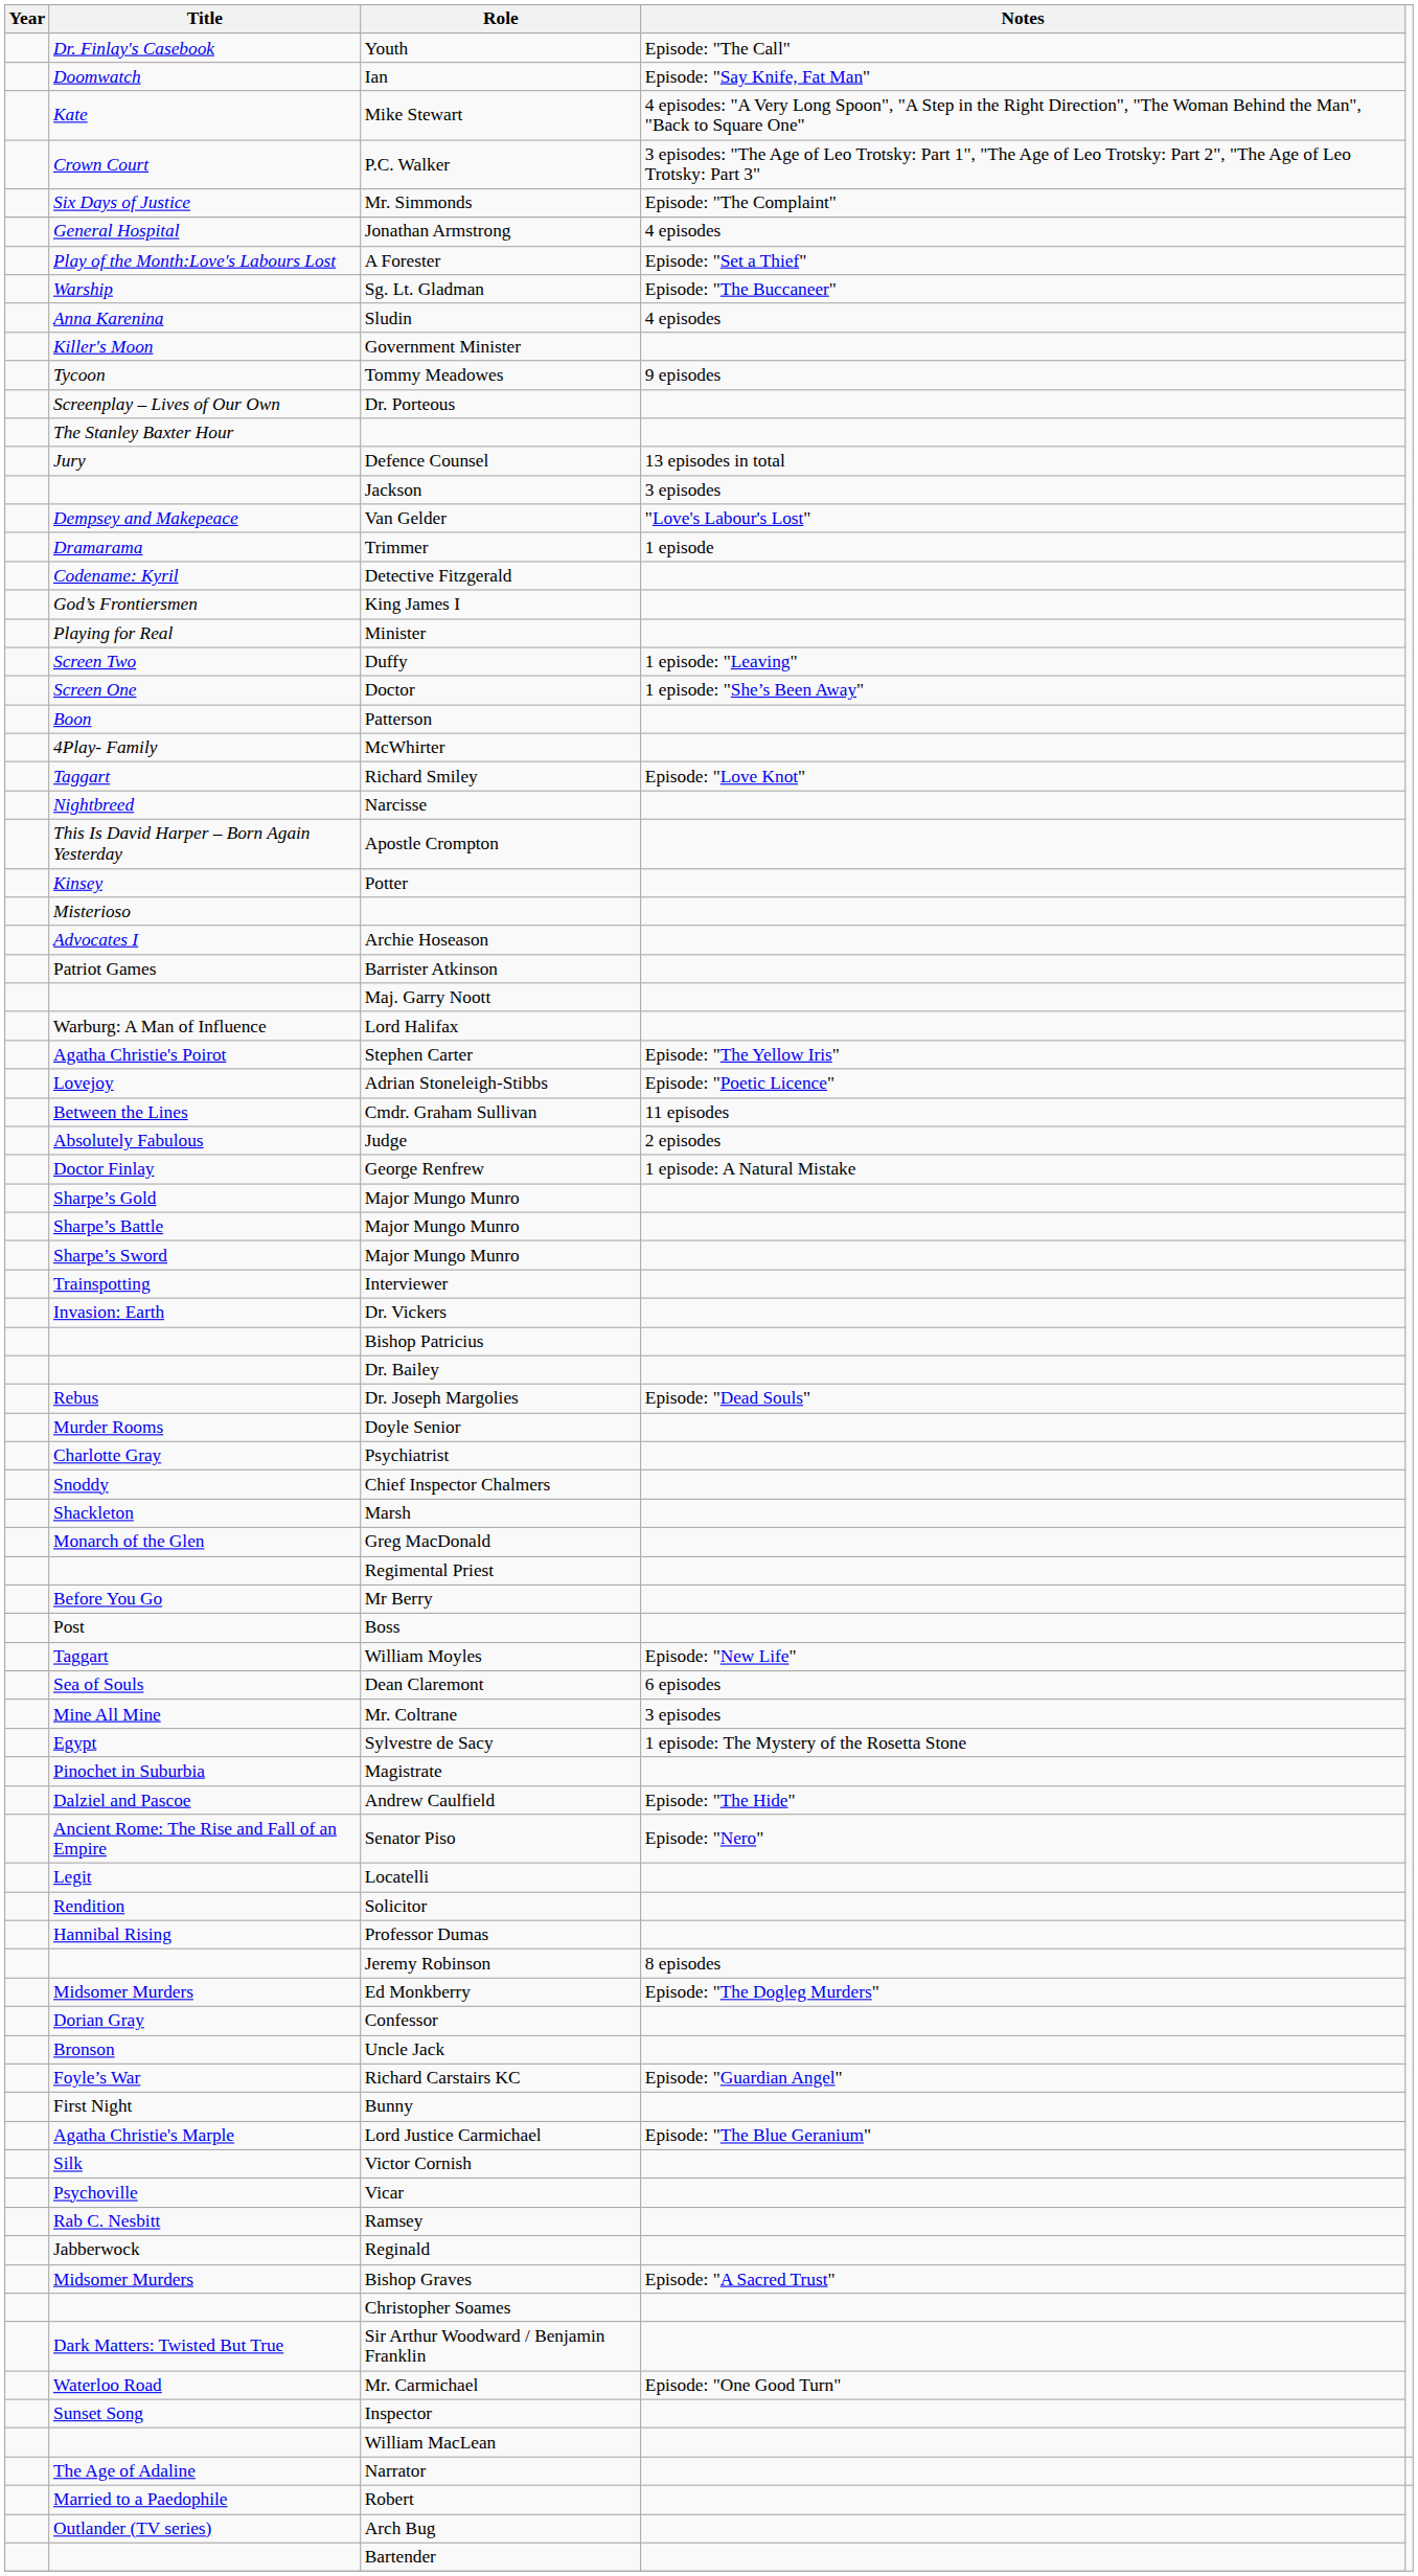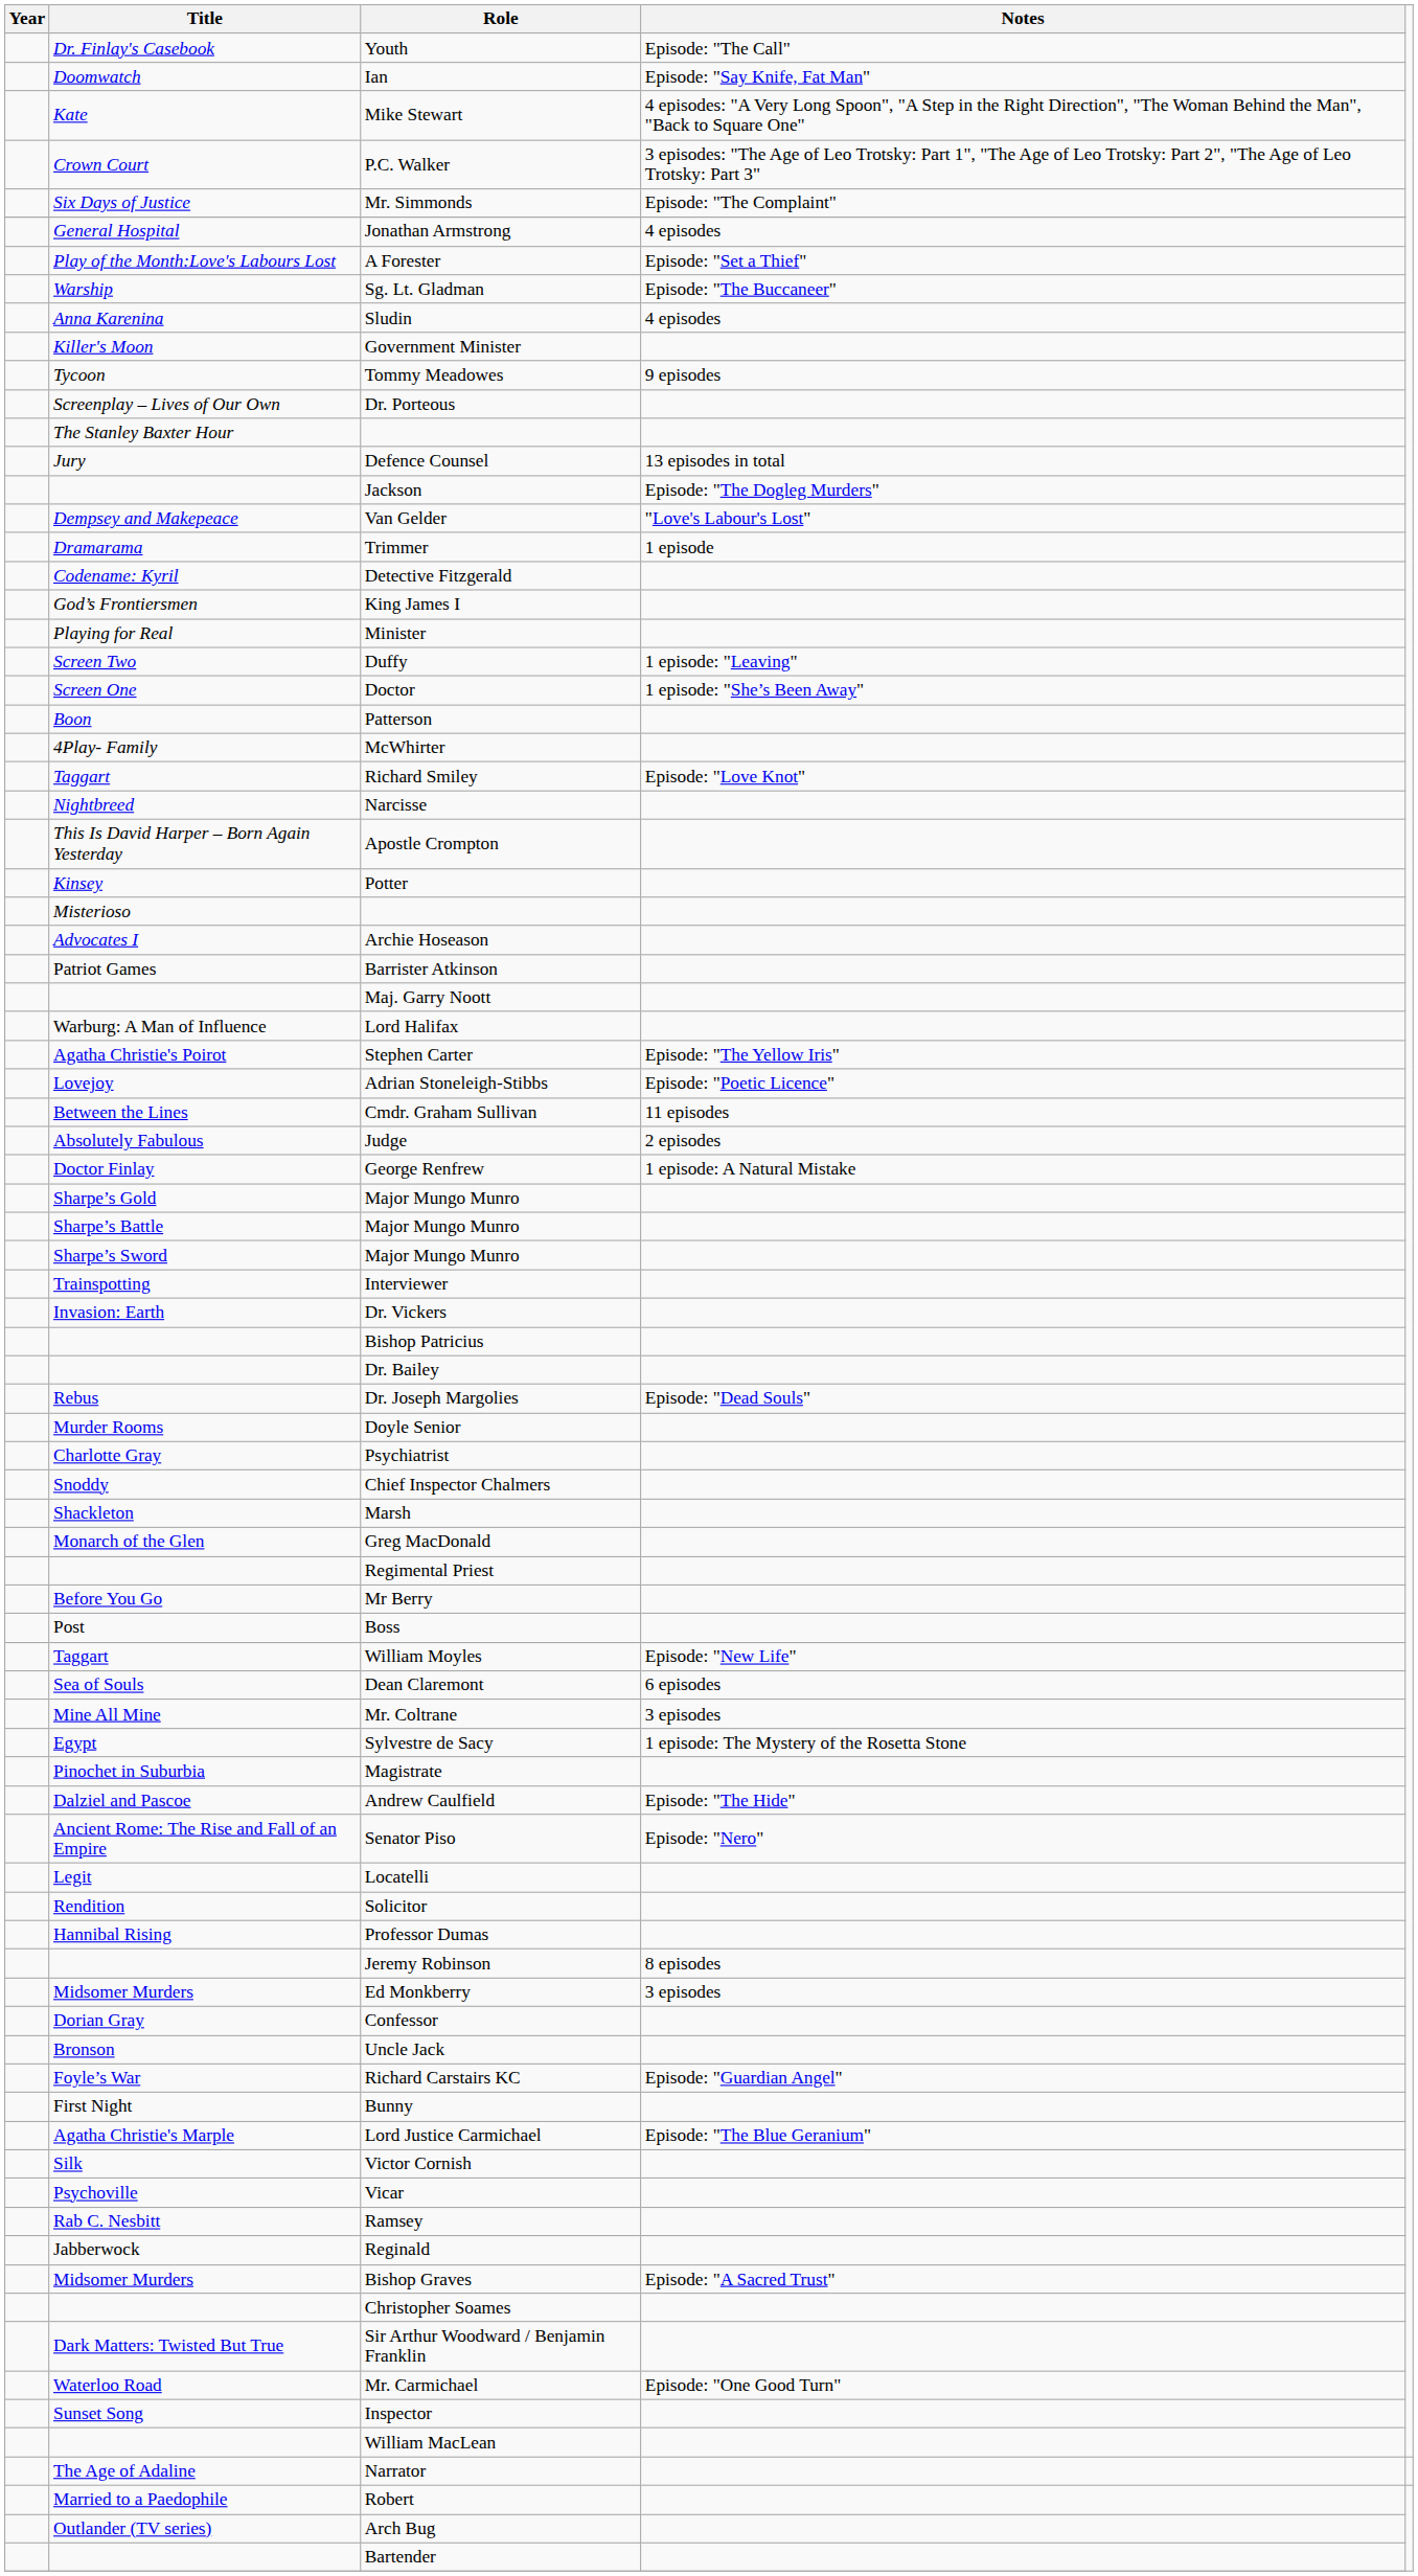Jackson | Notes: 3 episodes -> Episode: "The Dogleg Murders"
Ed Monkberry | Notes: Episode: "The Dogleg Murders" -> 3 episodes
